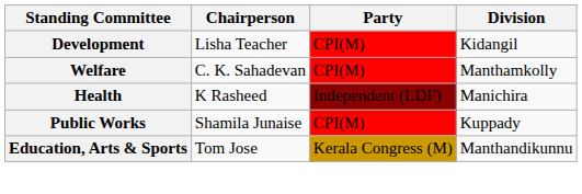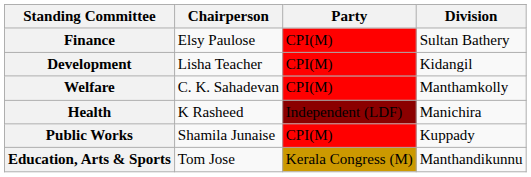+ row: Finance | Elsy Paulose | CPI(M) | Sultan Bathery
